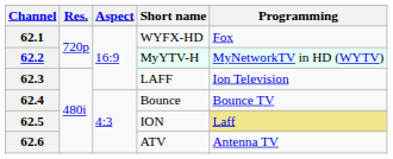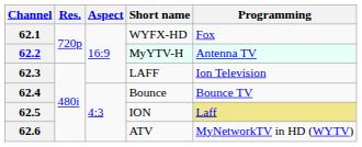62.2 | Programming: MyNetworkTV in HD (WYTV) -> Antenna TV
62.6 | Programming: Antenna TV -> MyNetworkTV in HD (WYTV)
